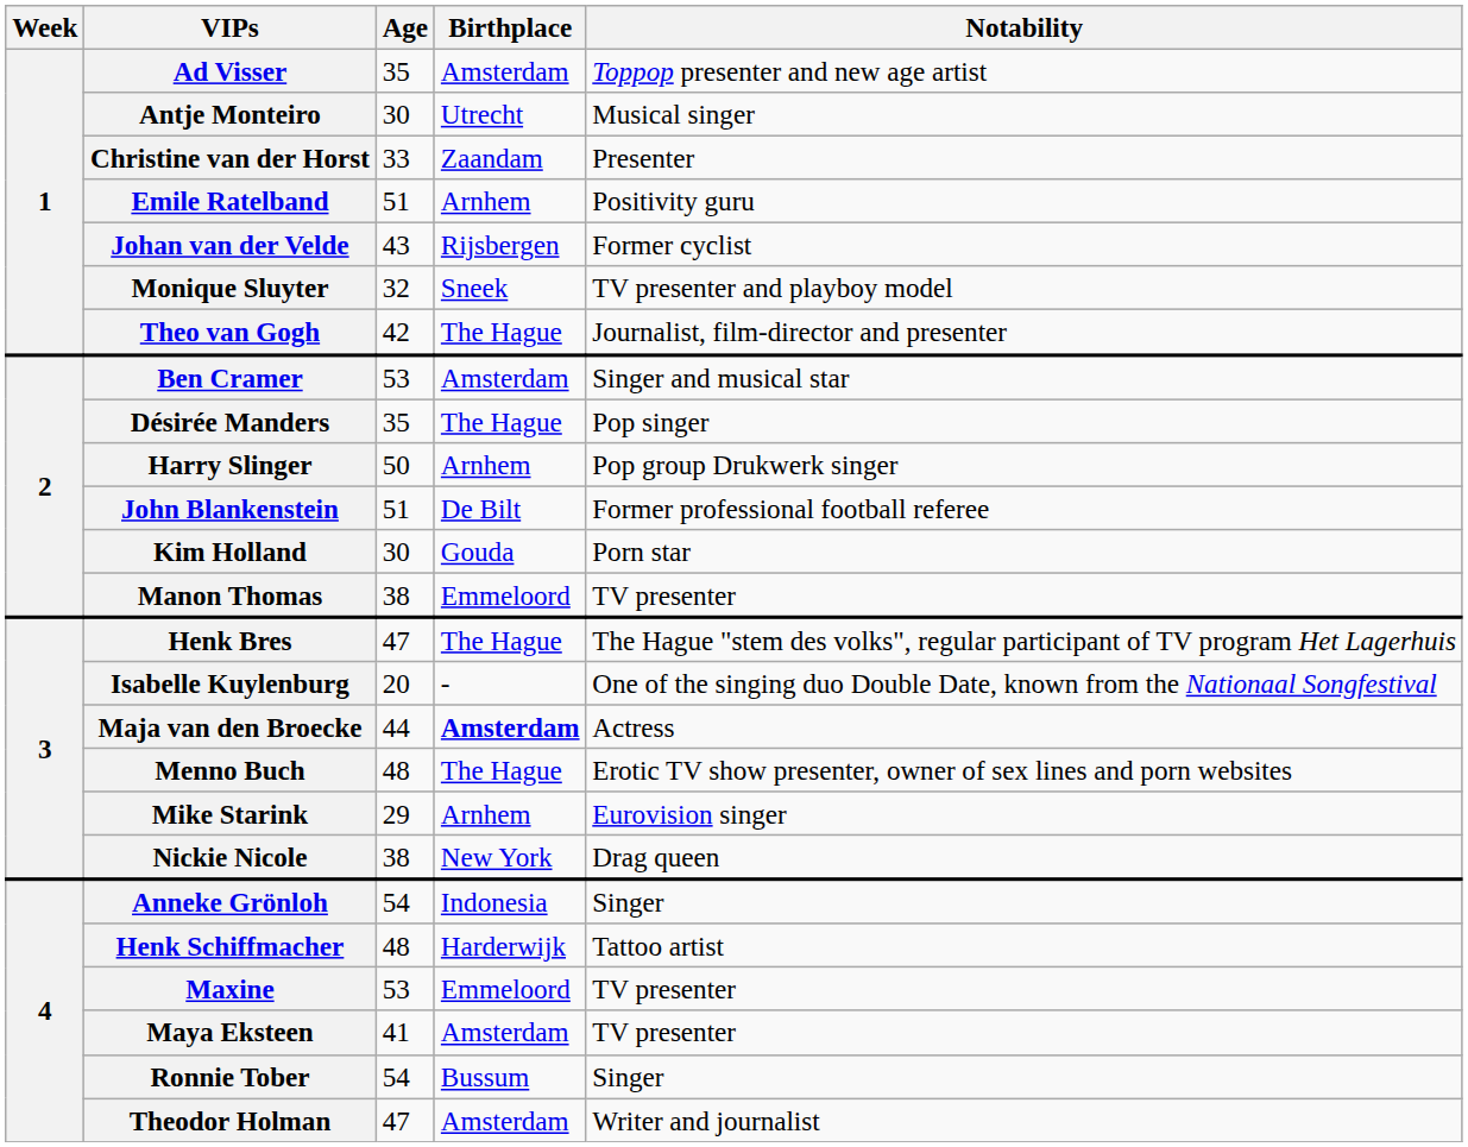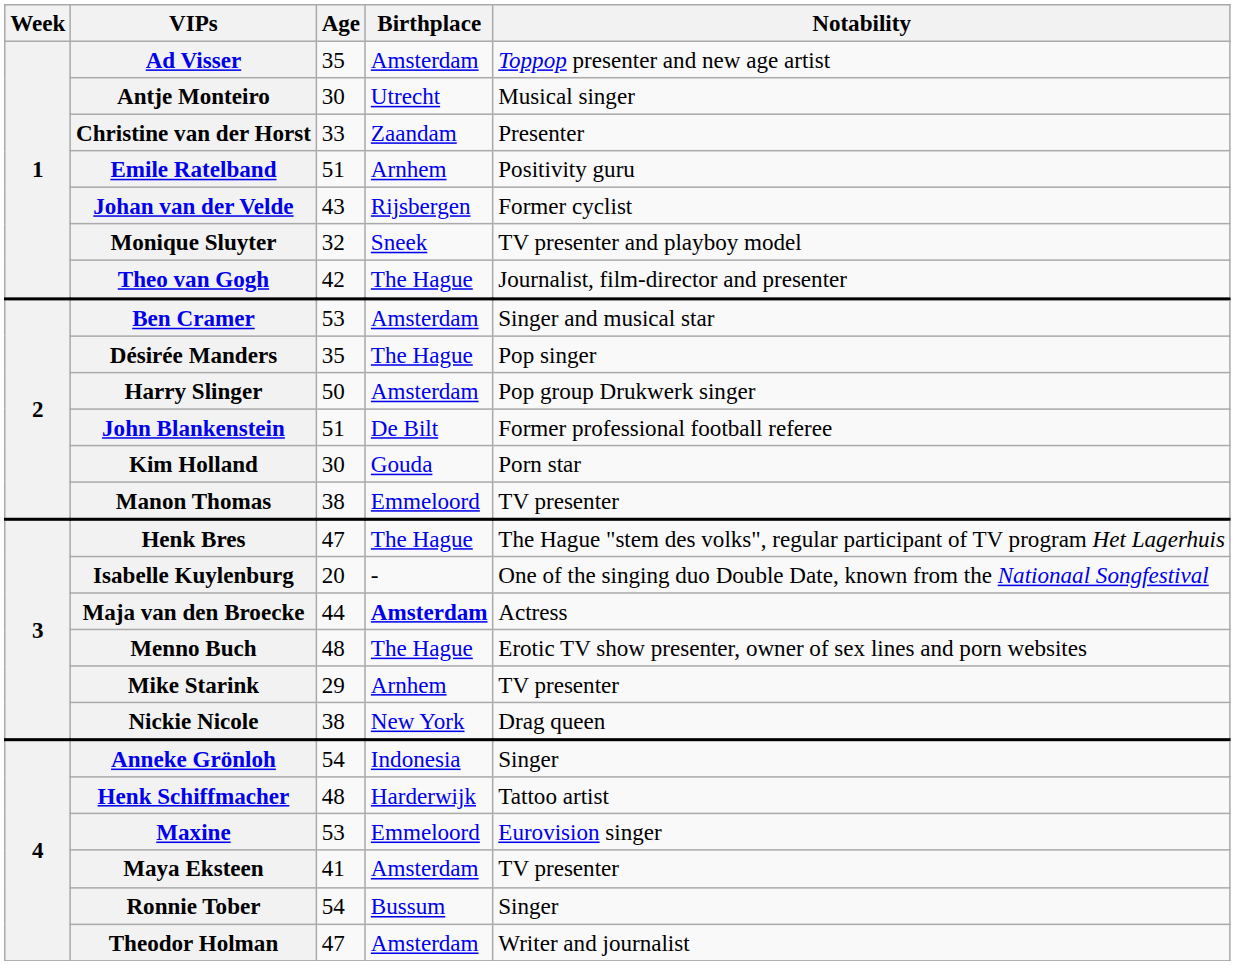Harry Slinger | Birthplace: Arnhem -> Amsterdam
Mike Starink | Notability: Eurovision singer -> TV presenter
Maxine | Notability: TV presenter -> Eurovision singer
